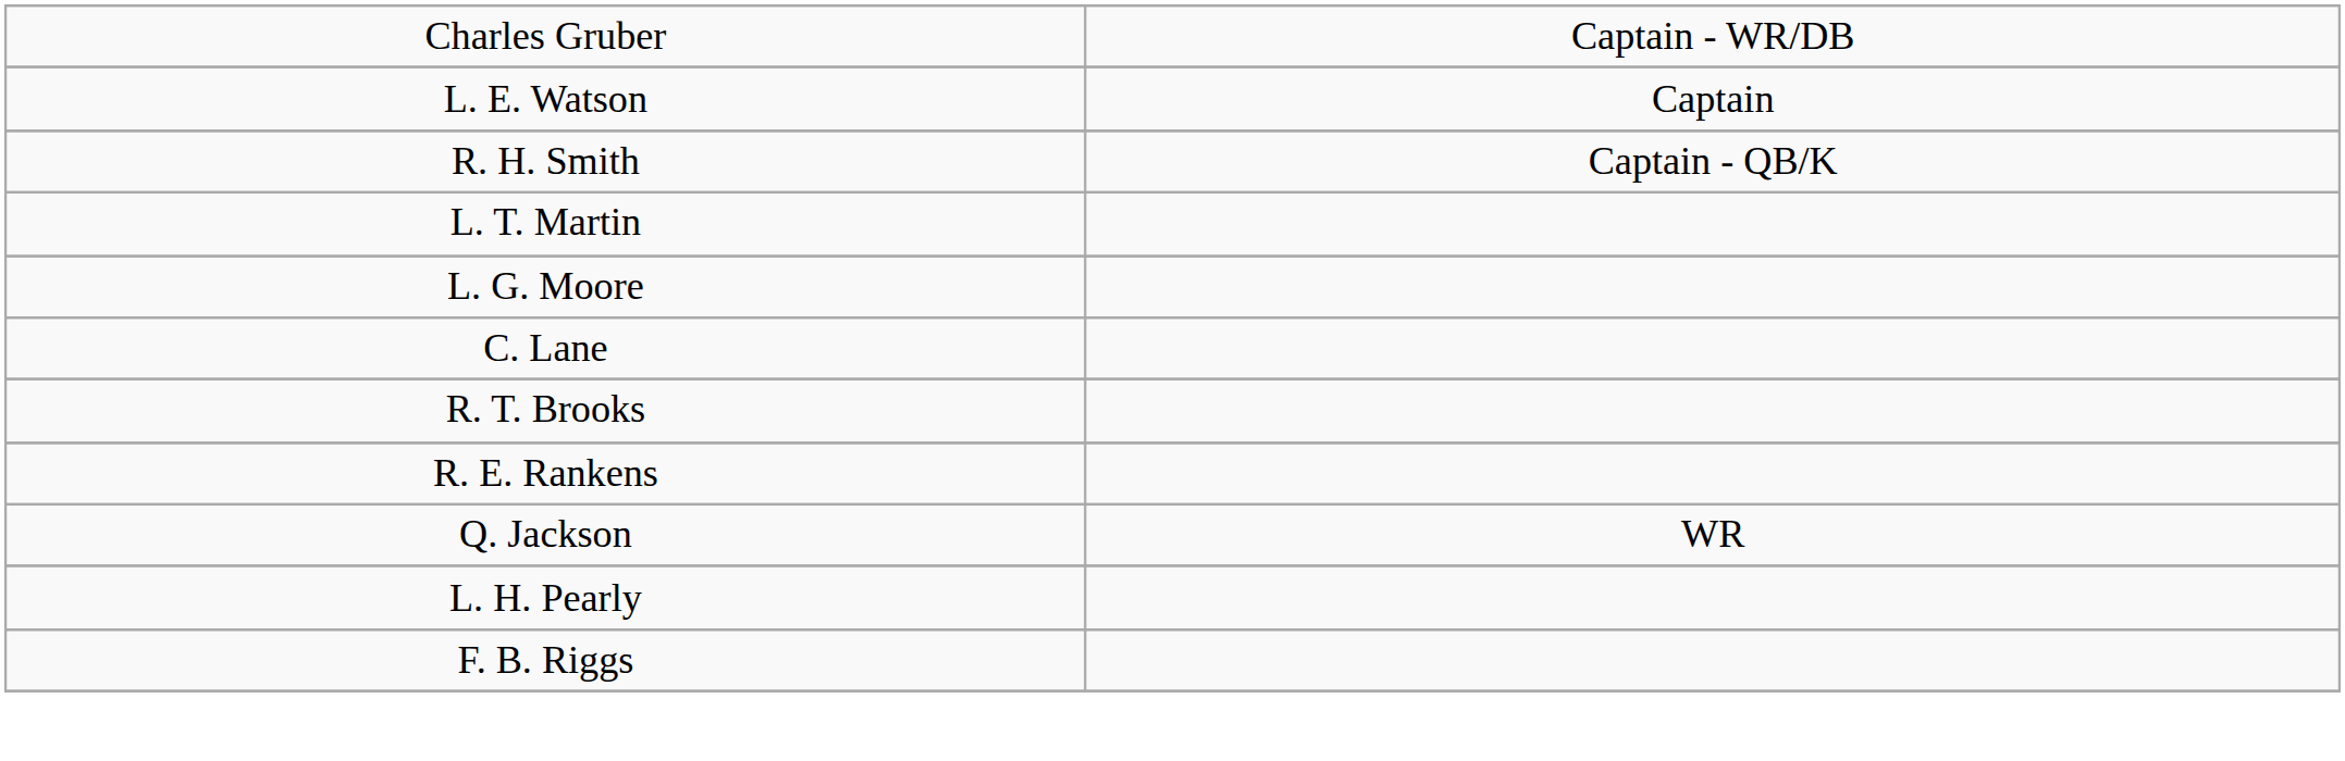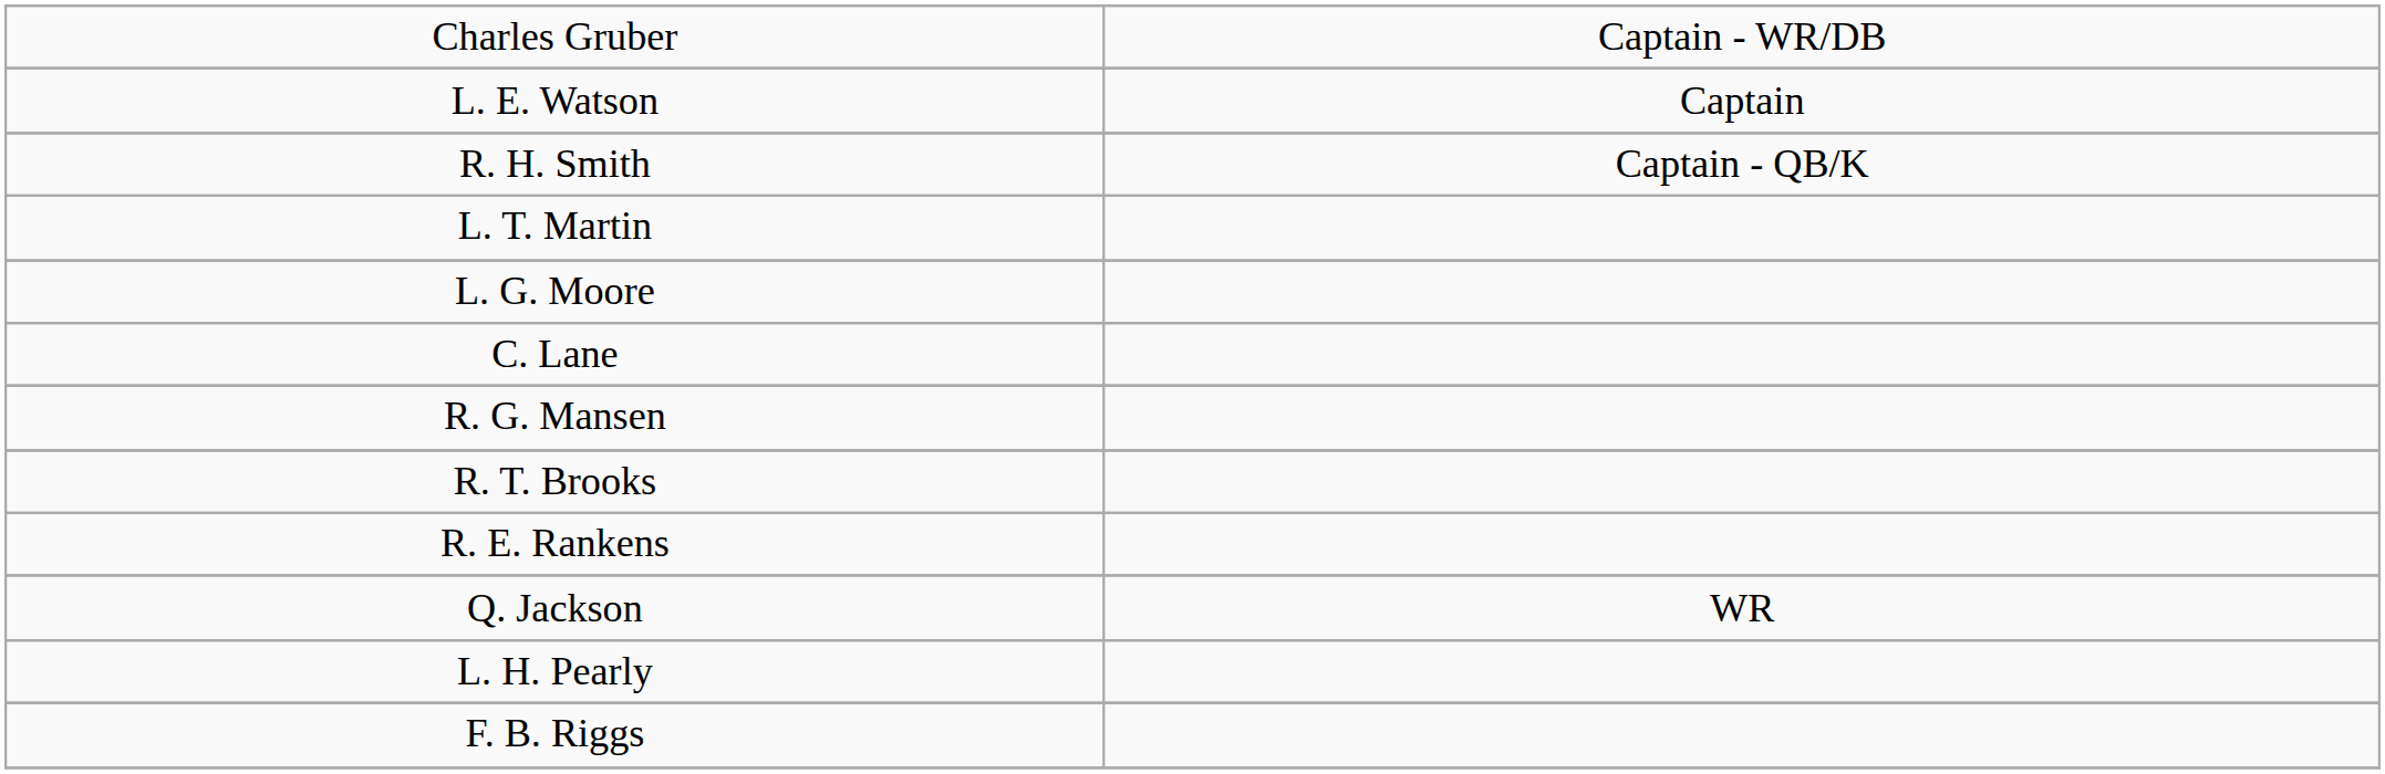+ row: R. G. Mansen
